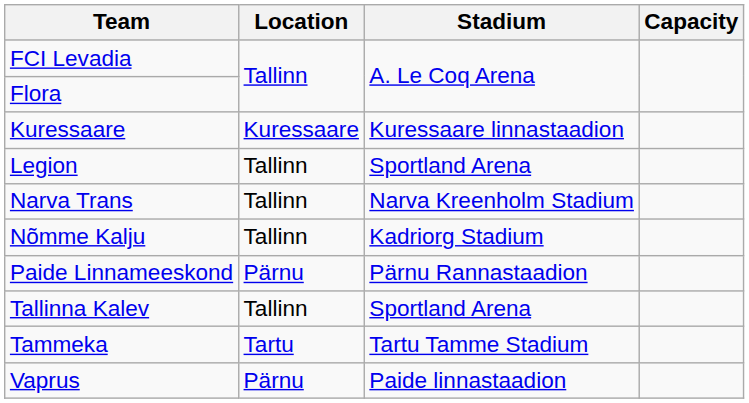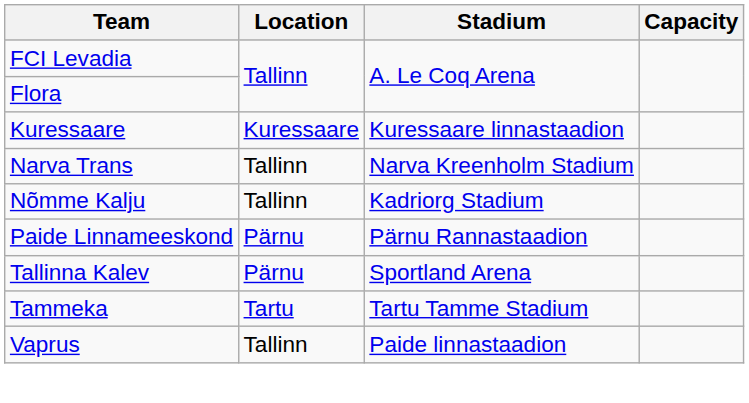- row: Legion | Tallinn | Sportland Arena
Tallinna Kalev | Location: Tallinn -> Pärnu
Vaprus | Location: Pärnu -> Tallinn
